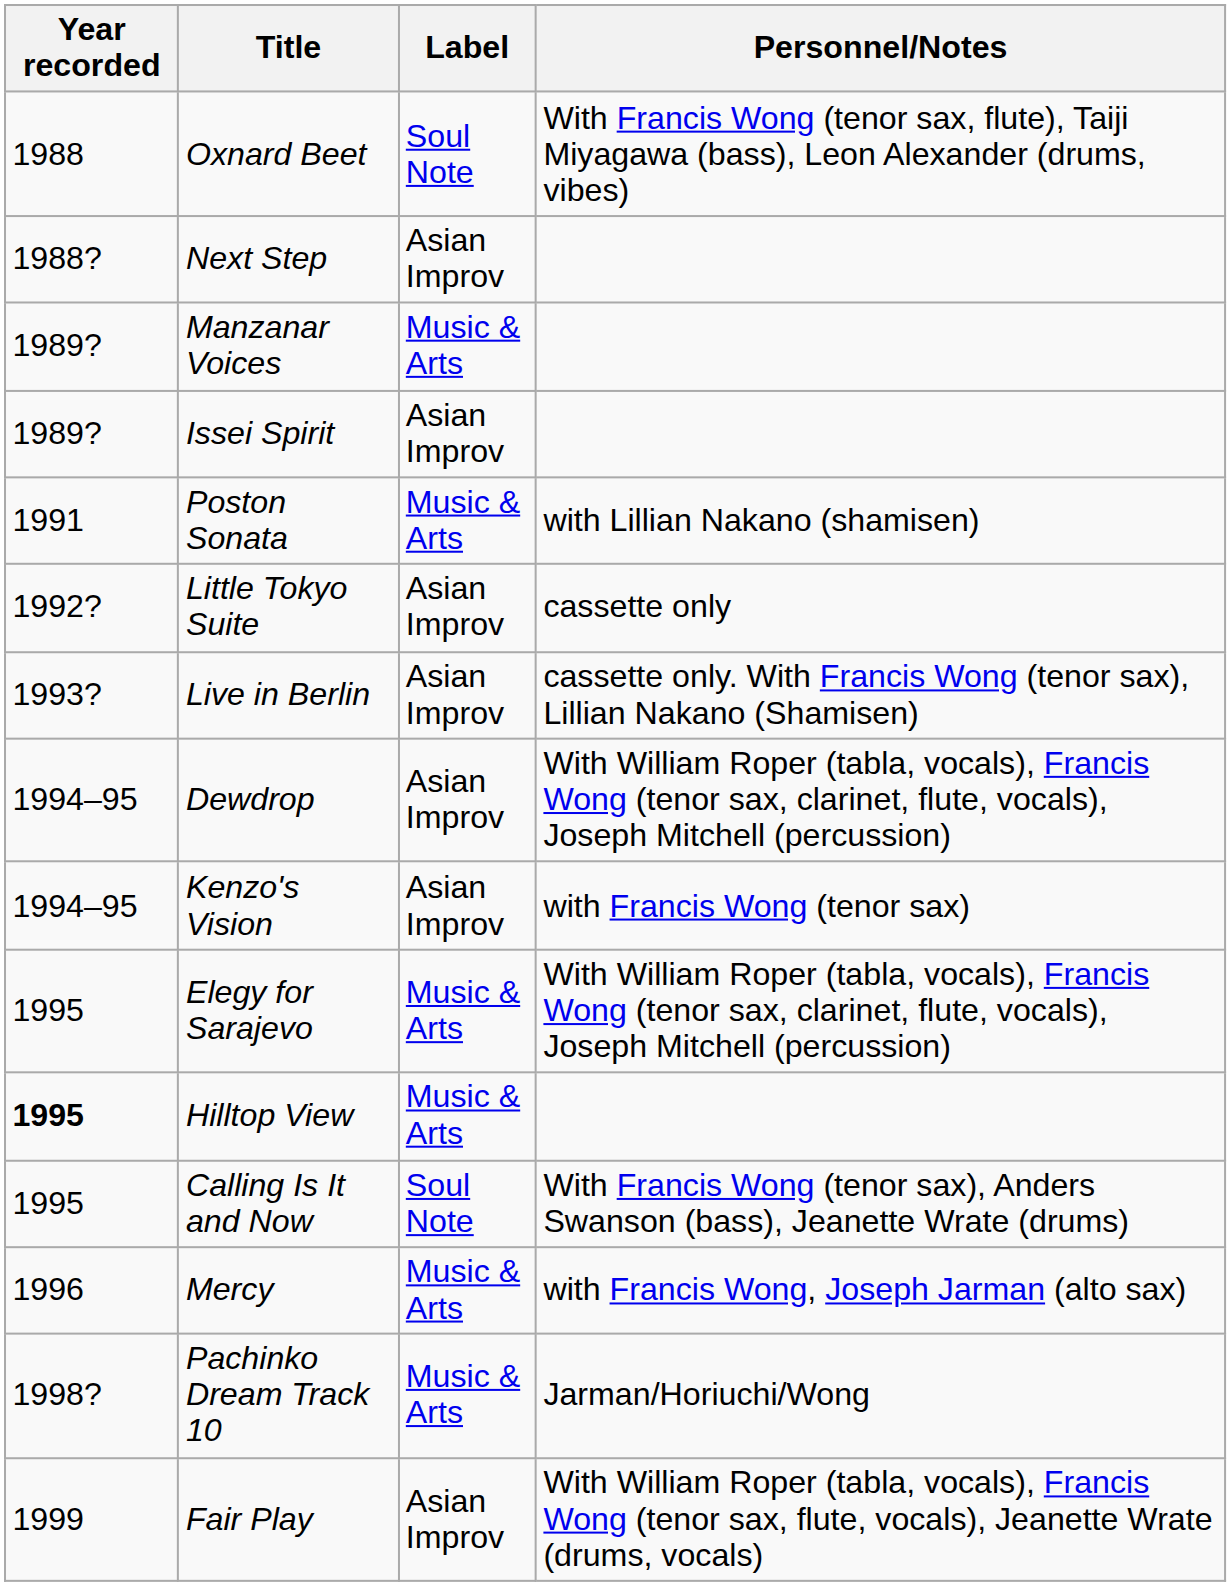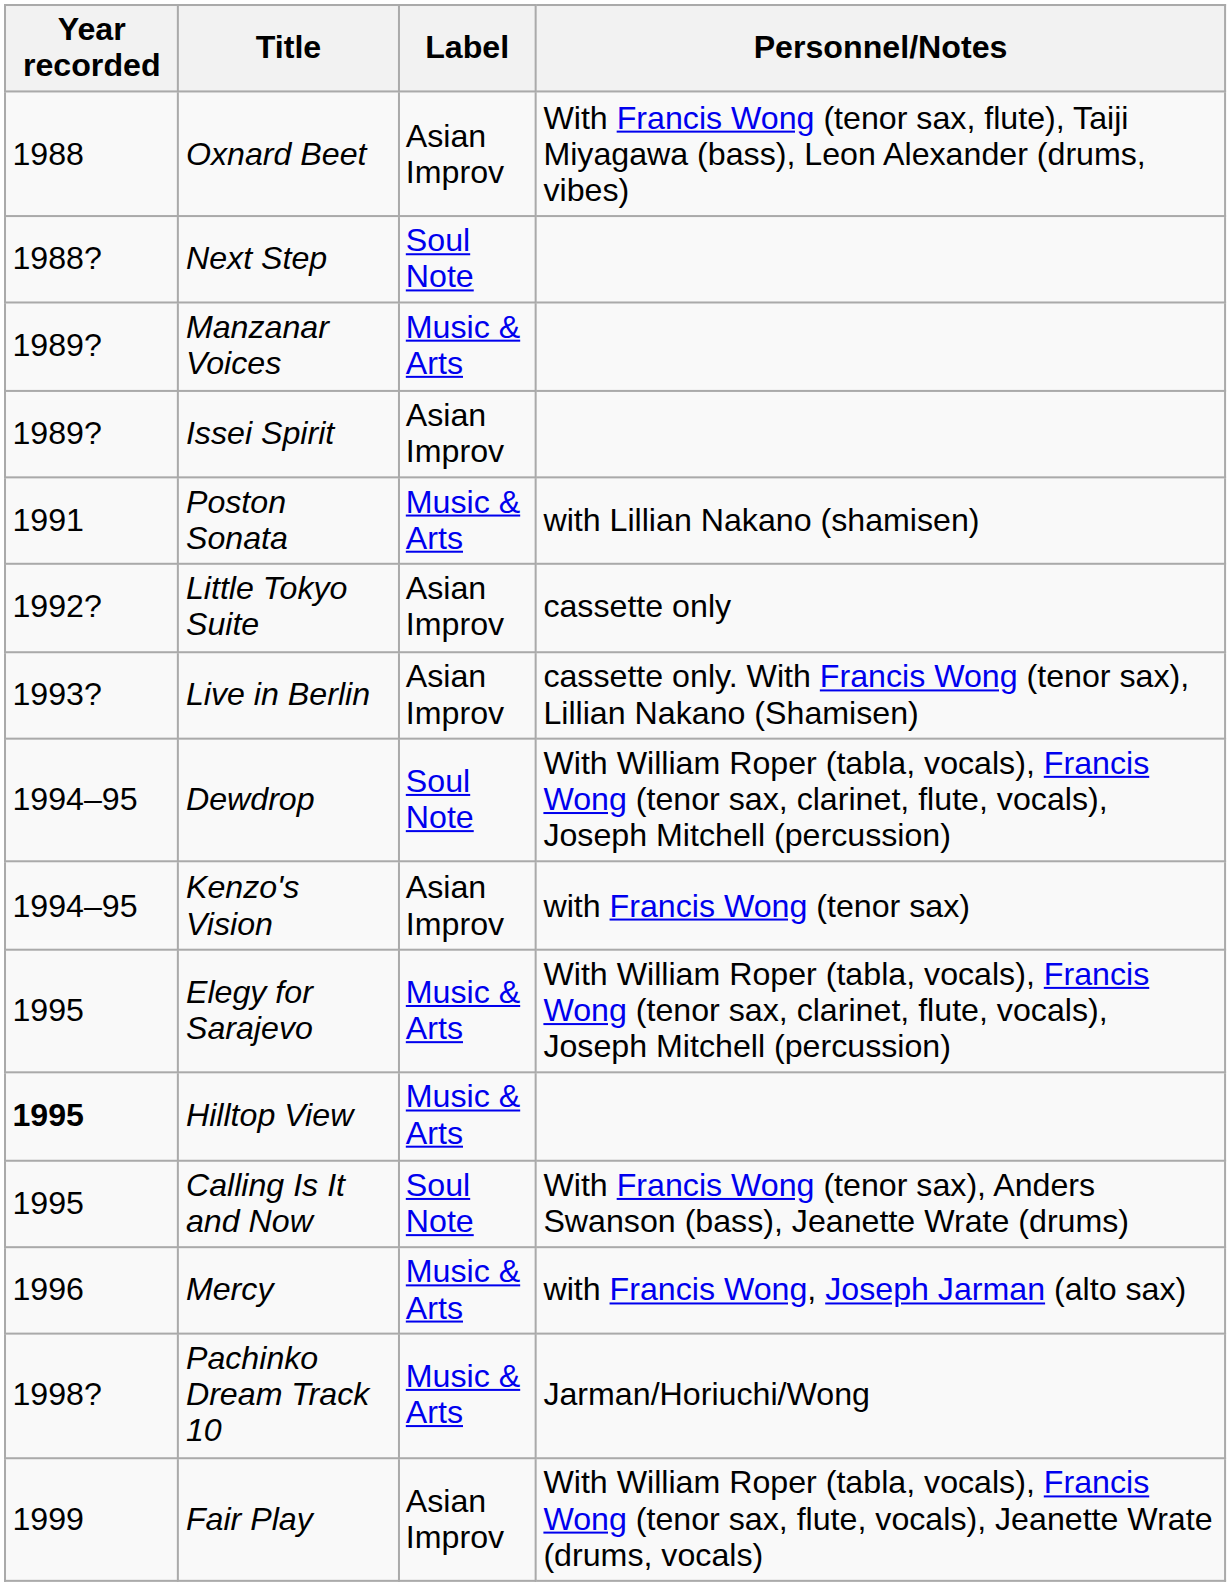Oxnard Beet | Label: Soul Note -> Asian Improv
Next Step | Label: Asian Improv -> Soul Note
Dewdrop | Label: Asian Improv -> Soul Note
